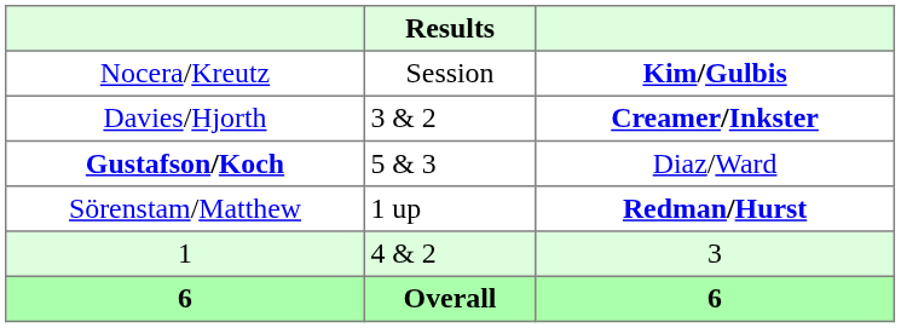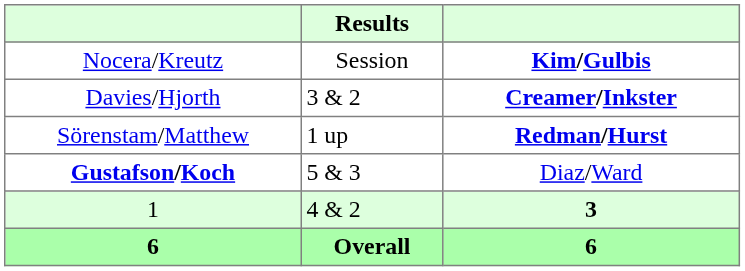rows swapped: Gustafson/Koch <-> Sörenstam/Matthew
1 | column 3: normal -> bold
